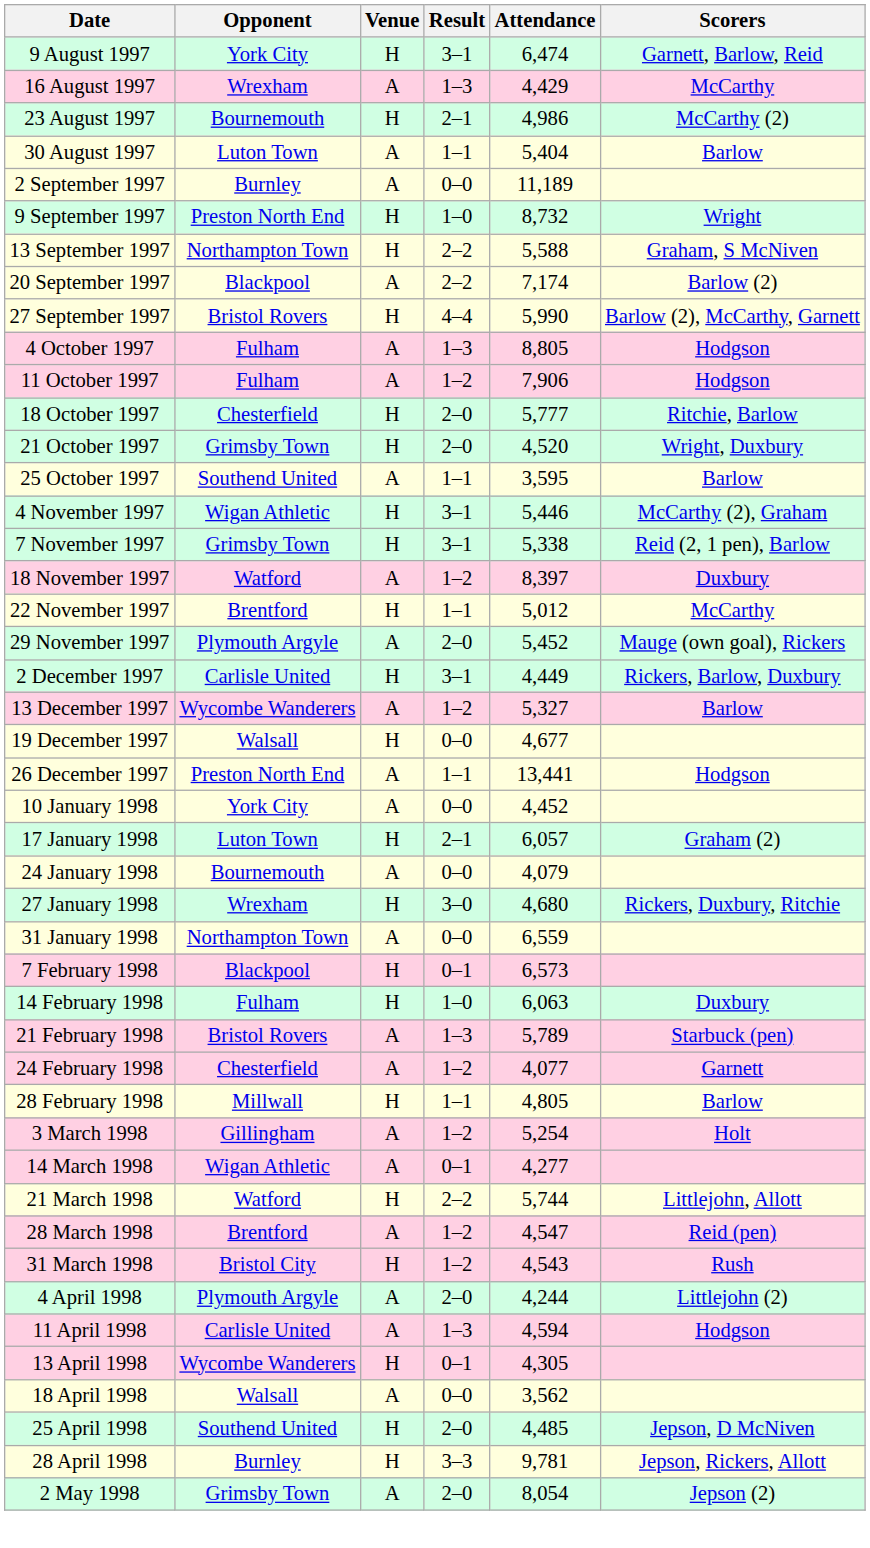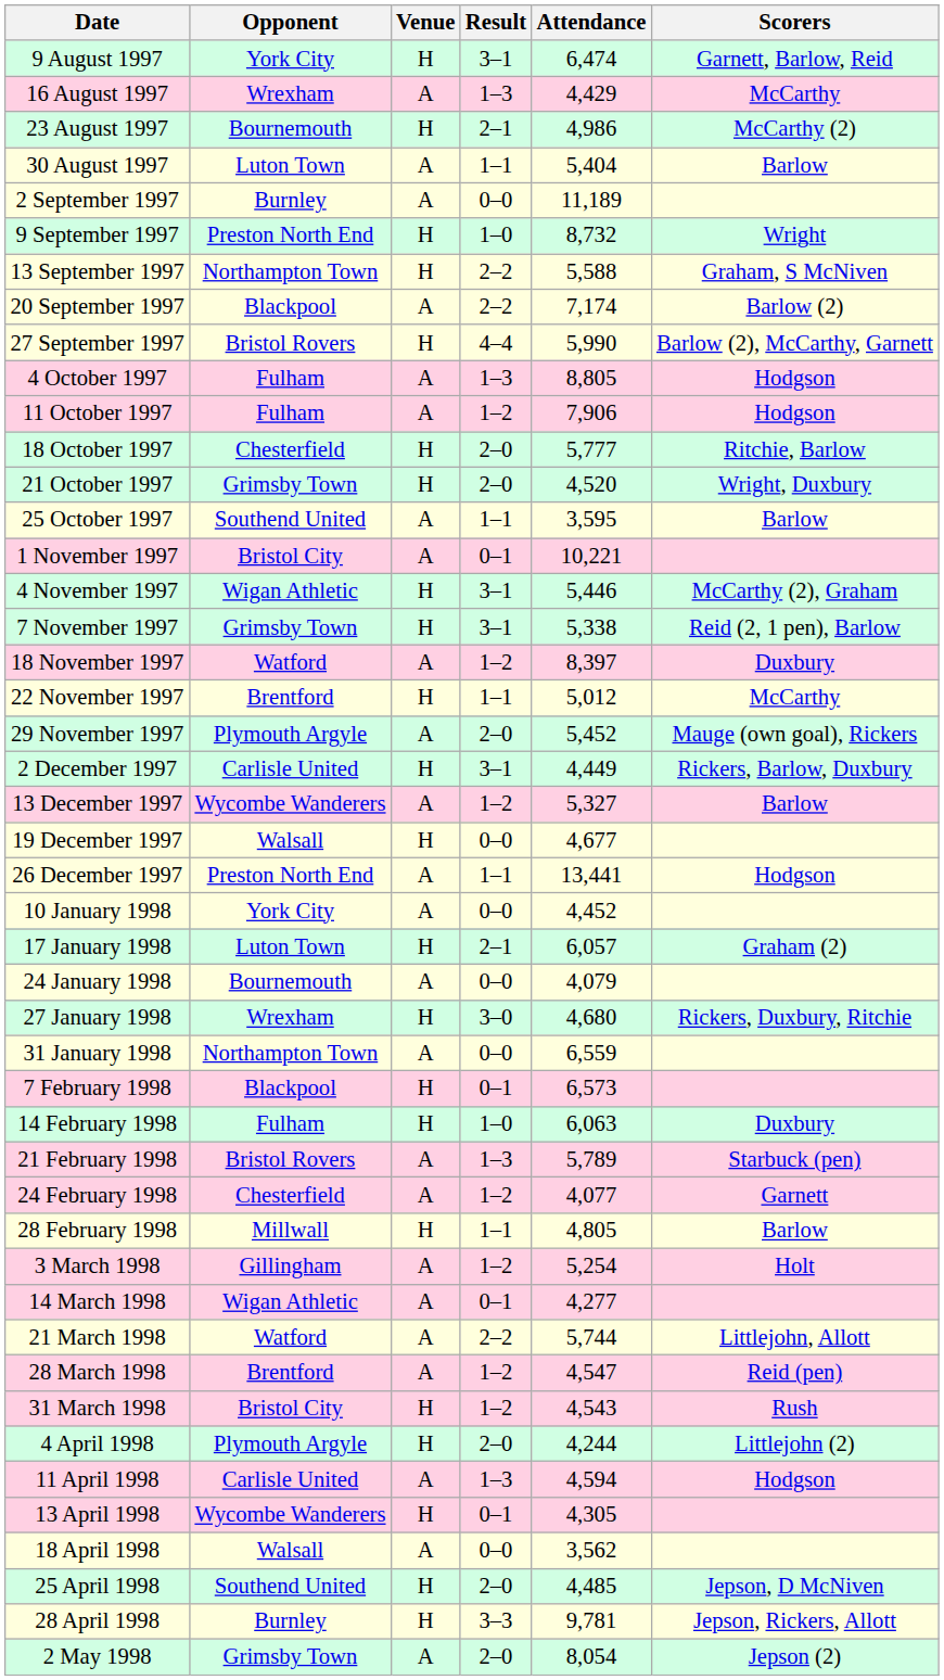+ row: 1 November 1997 | Bristol City | A | 0–1 | 10,221
21 March 1998 | Venue: H -> A
4 April 1998 | Venue: A -> H
